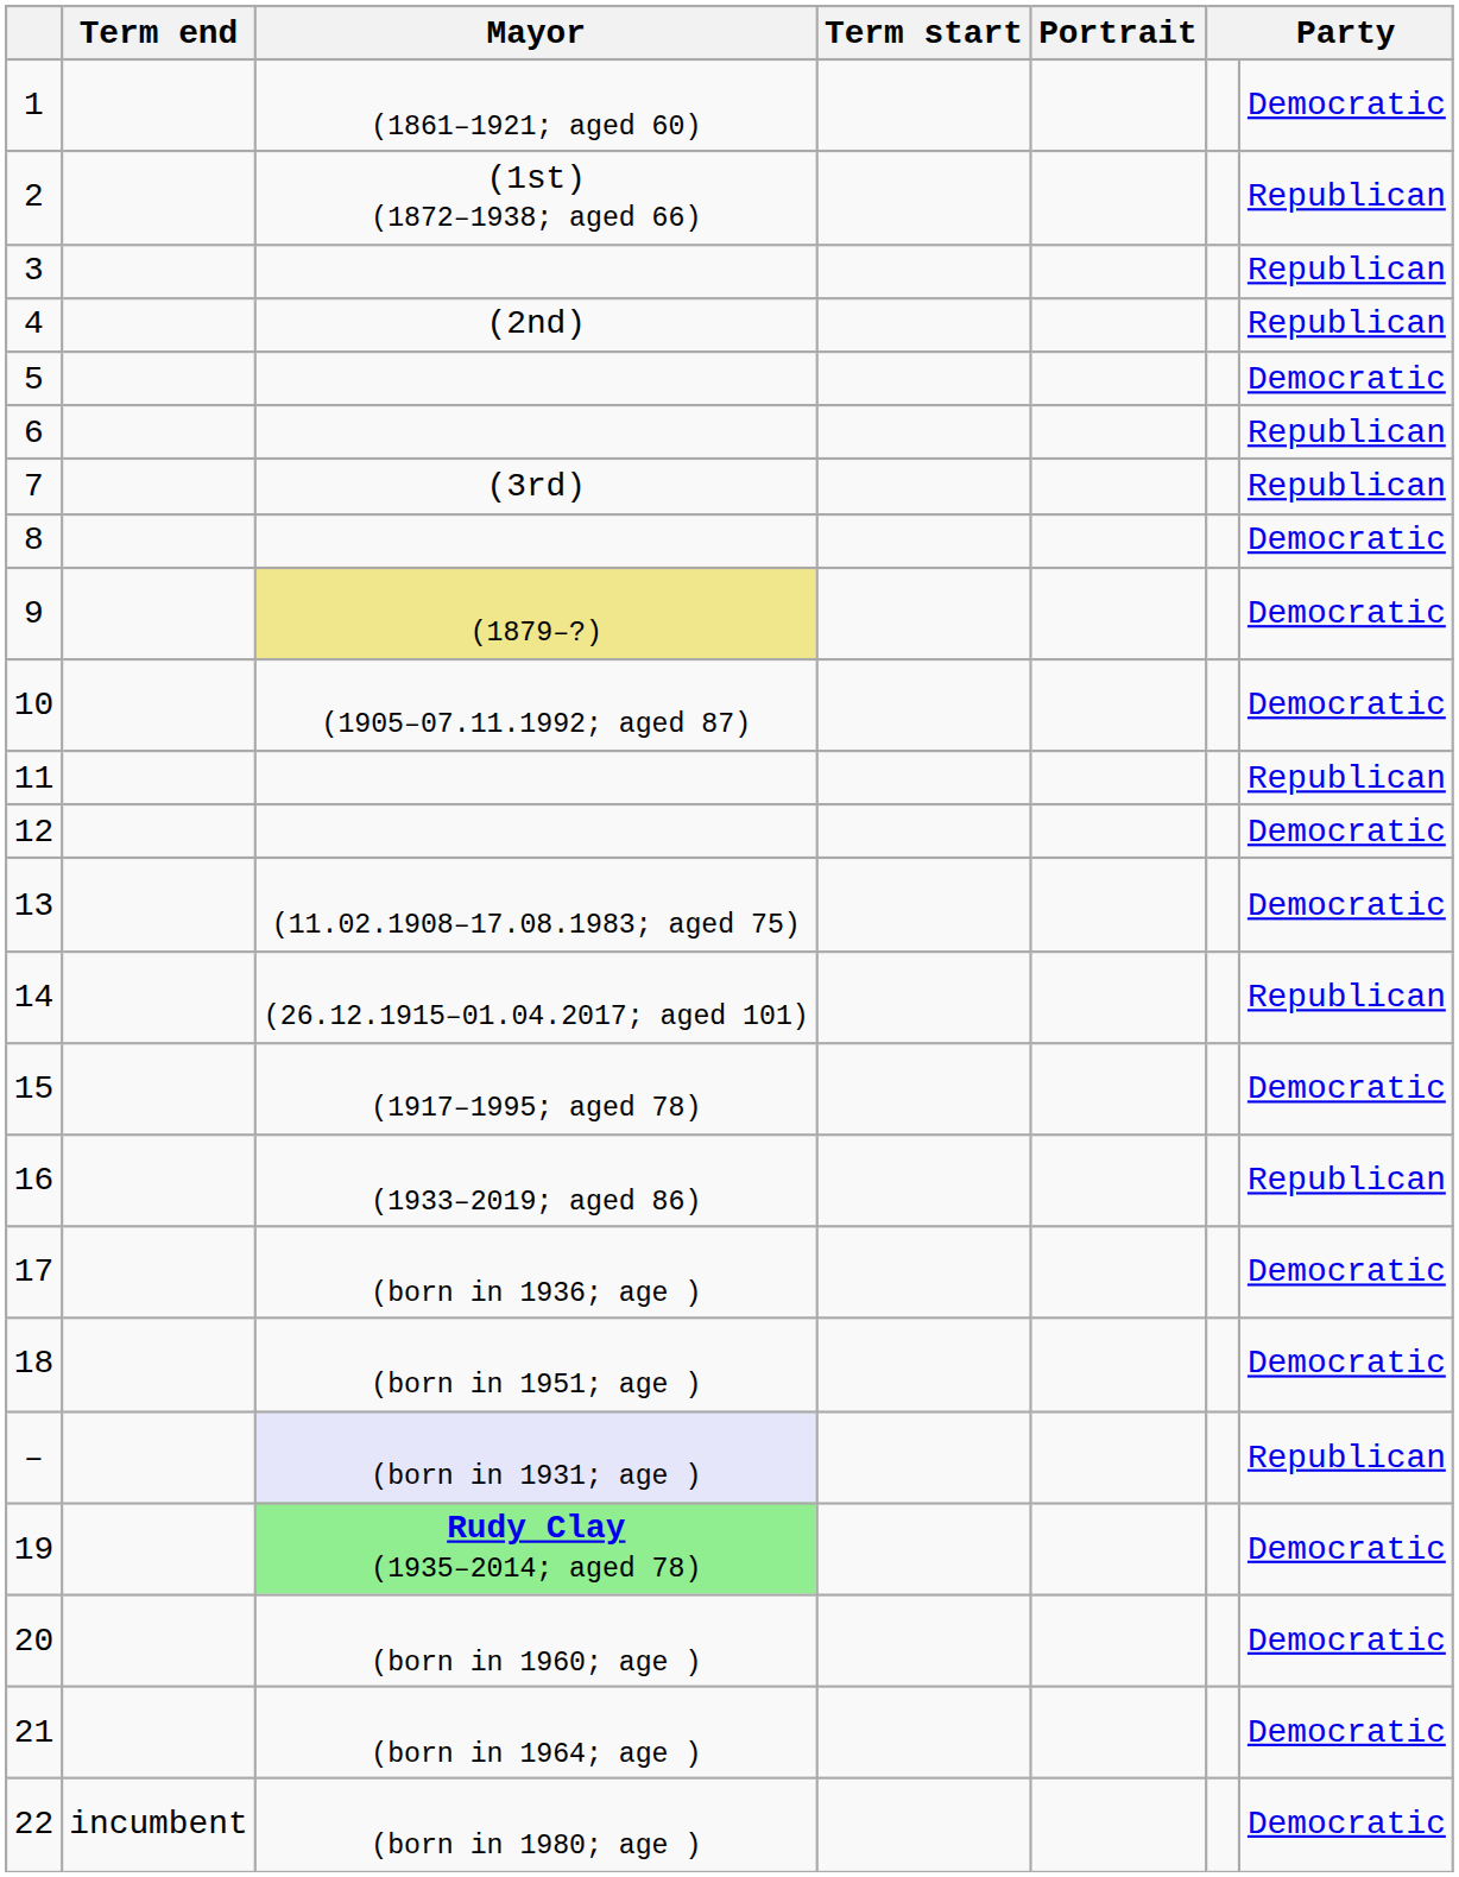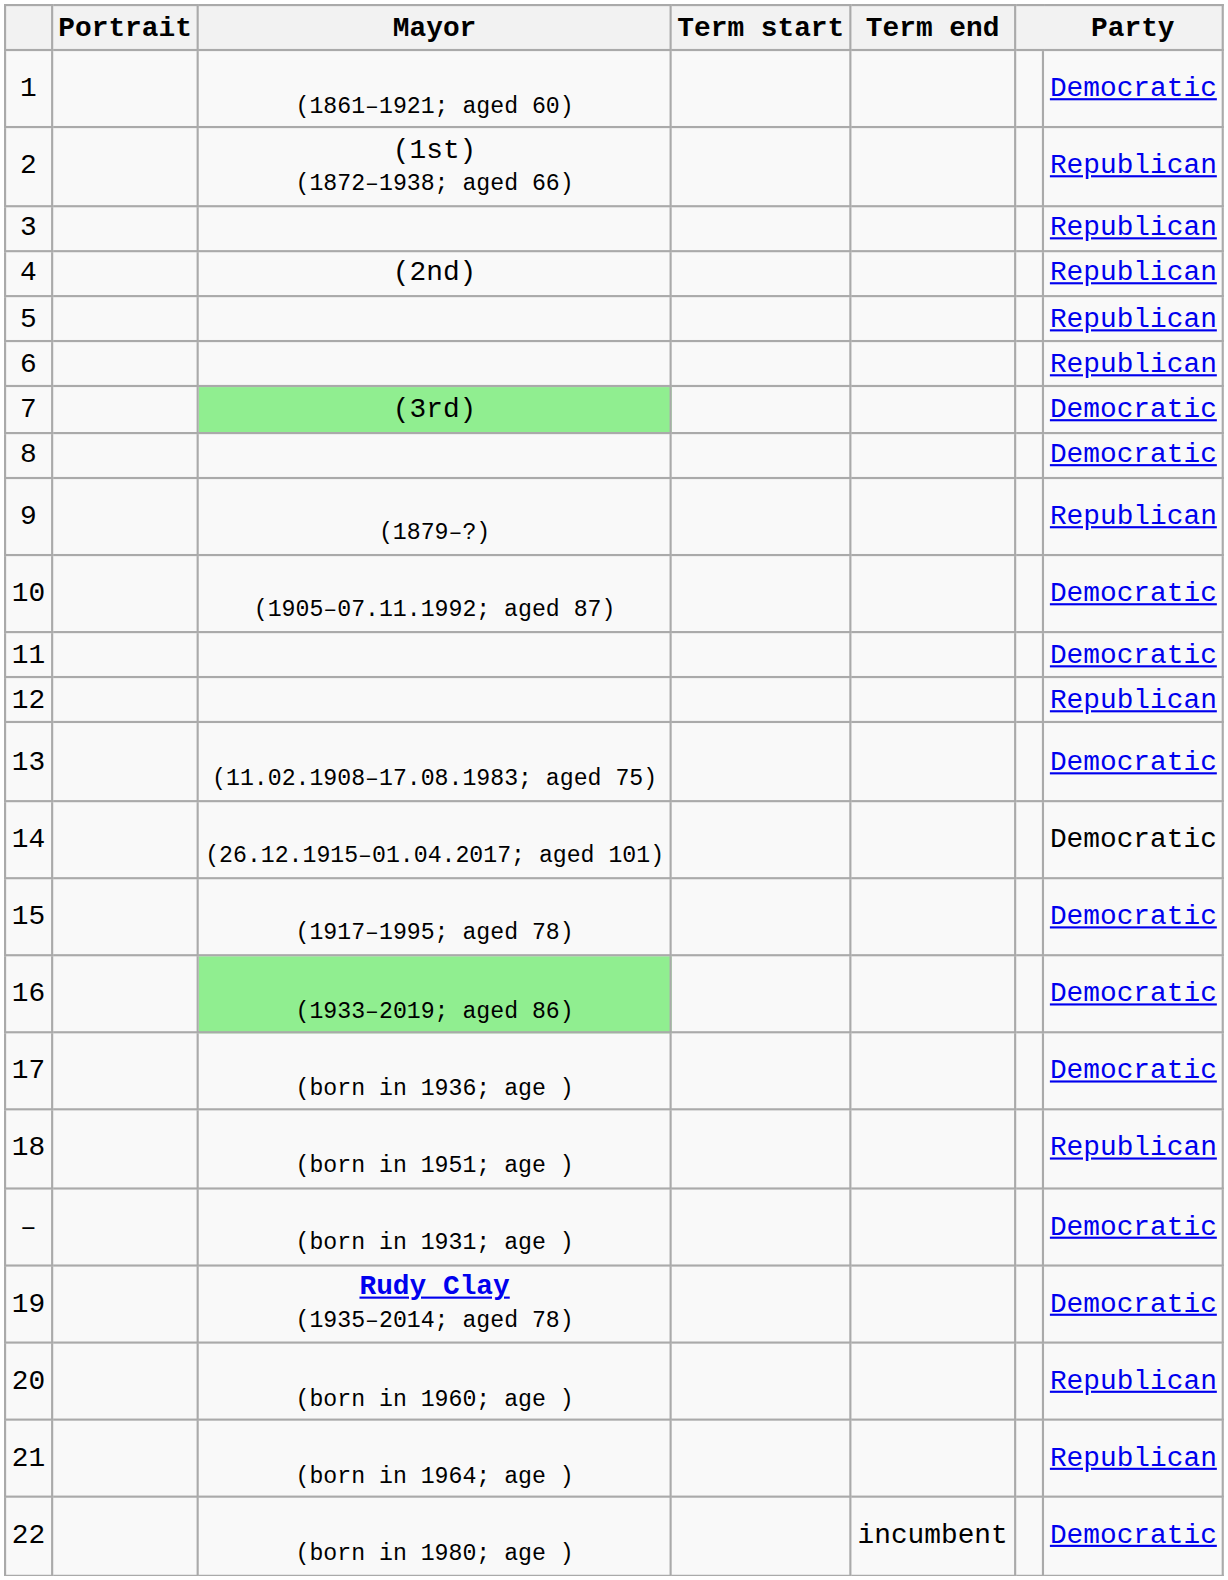columns swapped: Portrait <-> Term end
5 | Party: Democratic -> Republican
7 | Mayor: no background -> lightgreen background
7 | Party: Republican -> Democratic
9 | Mayor: khaki background -> no background
9 | Party: Democratic -> Republican
11 | Party: Republican -> Democratic
12 | Party: Democratic -> Republican
14 | Party: Republican -> Democratic
16 | Mayor: no background -> lightgreen background
16 | Party: Republican -> Democratic
18 | Party: Democratic -> Republican
– | Mayor: lavender background -> no background
– | Party: Republican -> Democratic
19 | Mayor: lightgreen background -> no background
20 | Party: Democratic -> Republican
21 | Party: Democratic -> Republican
